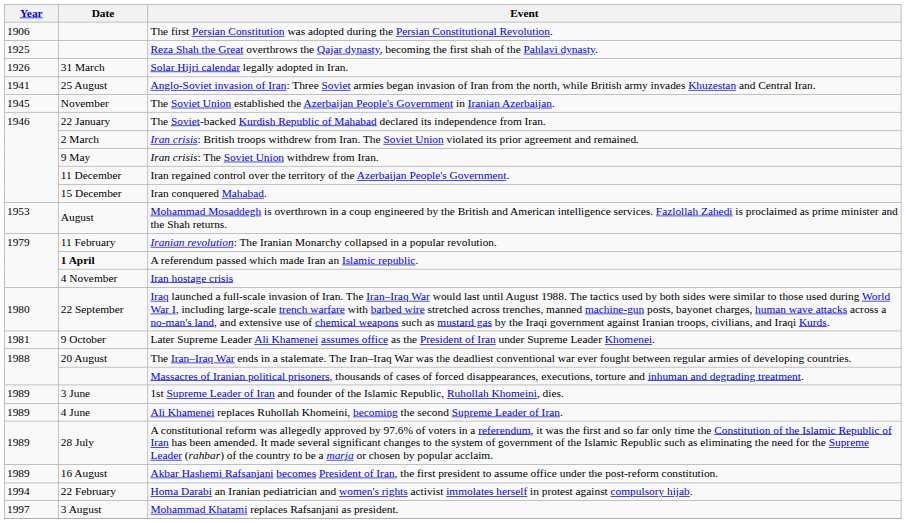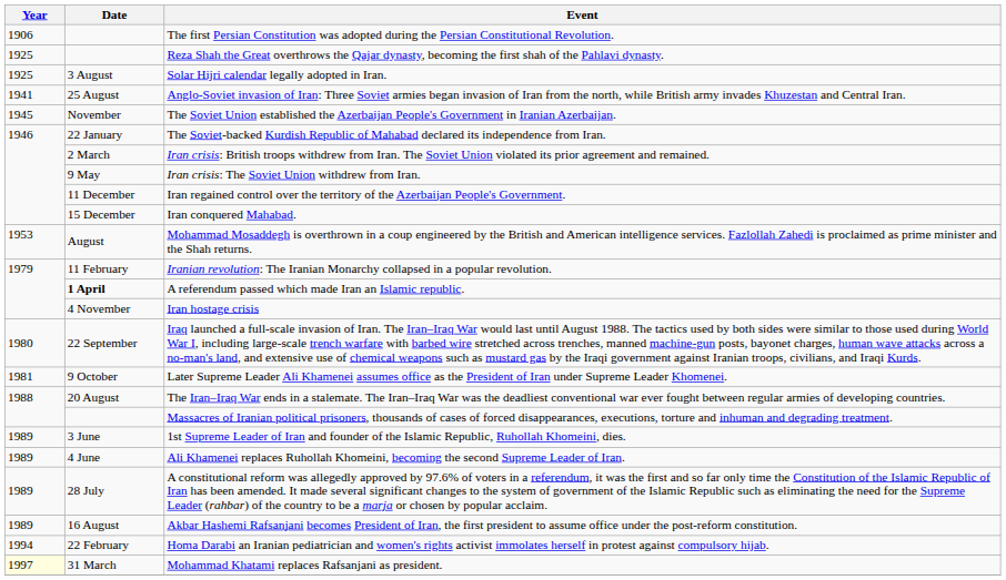Solar Hijri calendar legally adopted in Iran. | Year: 1926 -> 1925
Solar Hijri calendar legally adopted in Iran. | Date: 31 March -> 3 August
Mohammad Khatami replaces Rafsanjani as president. | Year: no background -> lightyellow background
Mohammad Khatami replaces Rafsanjani as president. | Date: 3 August -> 31 March
